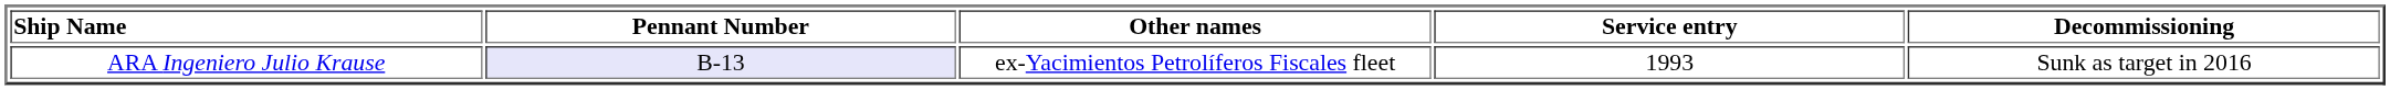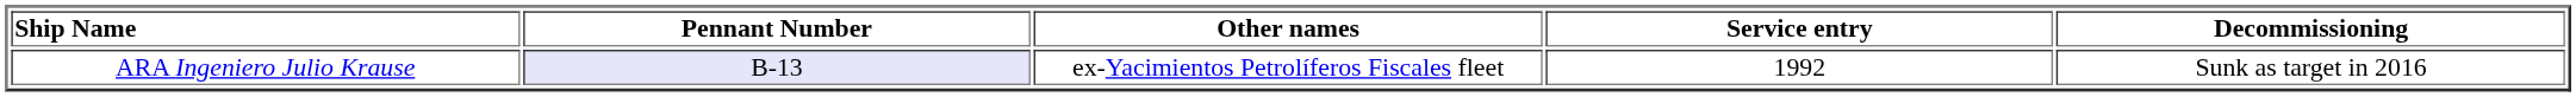ARA Ingeniero Julio Krause | Service entry: 1993 -> 1992
